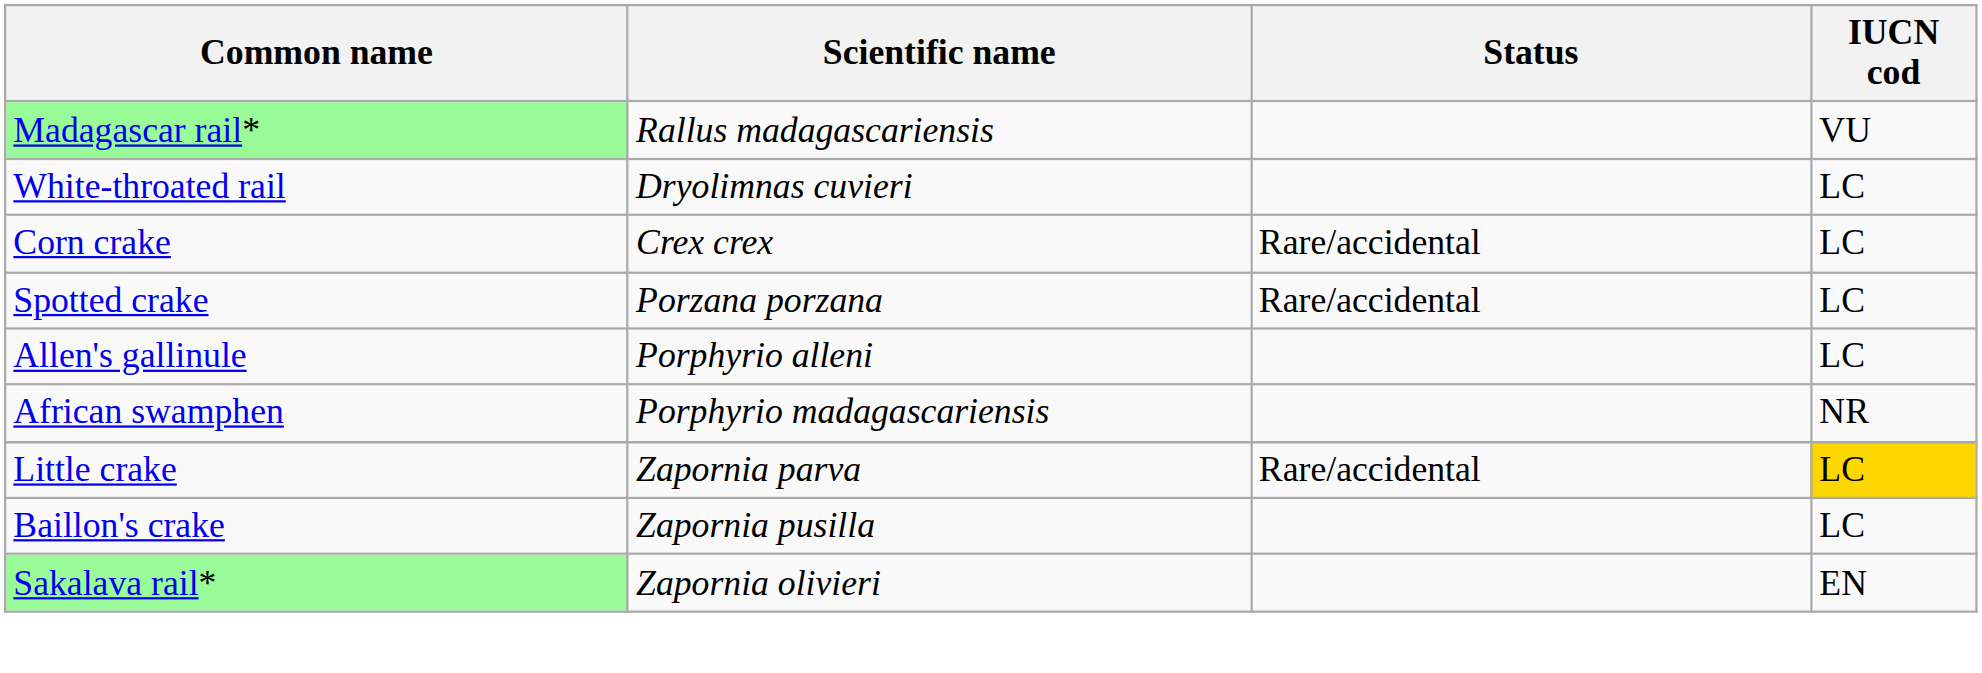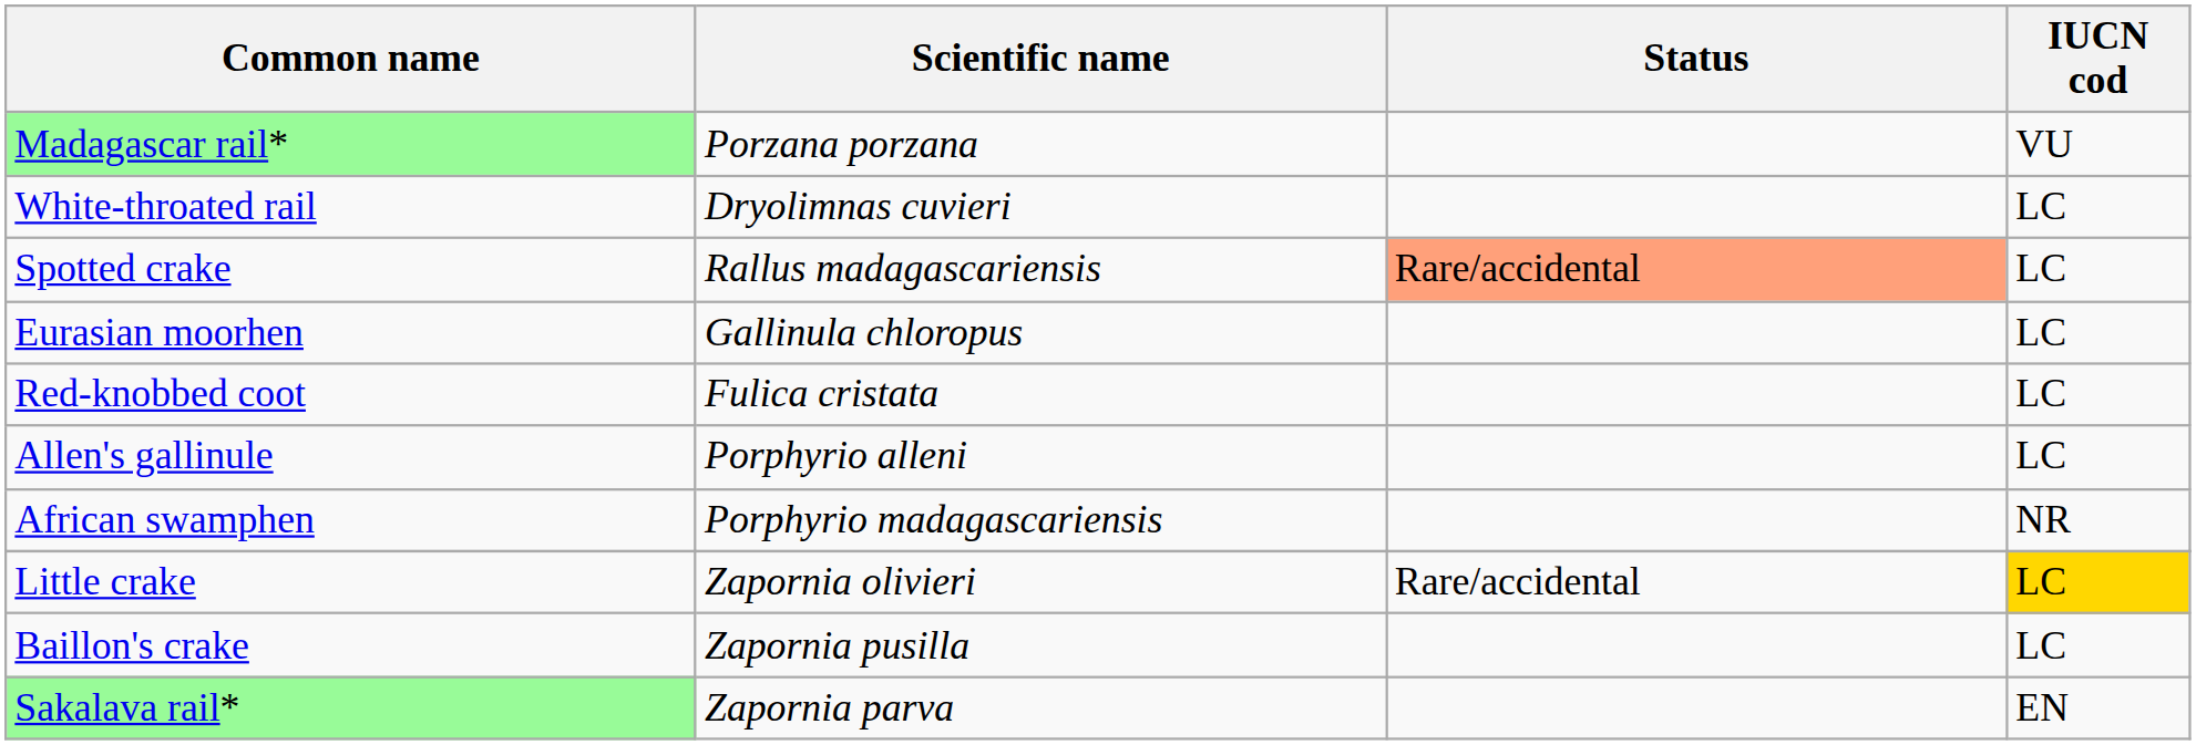Madagascar rail* | Scientific name: Rallus madagascariensis -> Porzana porzana
- row: Corn crake | Crex crex | Rare/accidental | LC
Spotted crake | Scientific name: Porzana porzana -> Rallus madagascariensis
Spotted crake | Status: no background -> lightsalmon background
+ row: Eurasian moorhen | Gallinula chloropus | LC
+ row: Red-knobbed coot | Fulica cristata | LC
Little crake | Scientific name: Zapornia parva -> Zapornia olivieri
Sakalava rail* | Scientific name: Zapornia olivieri -> Zapornia parva
